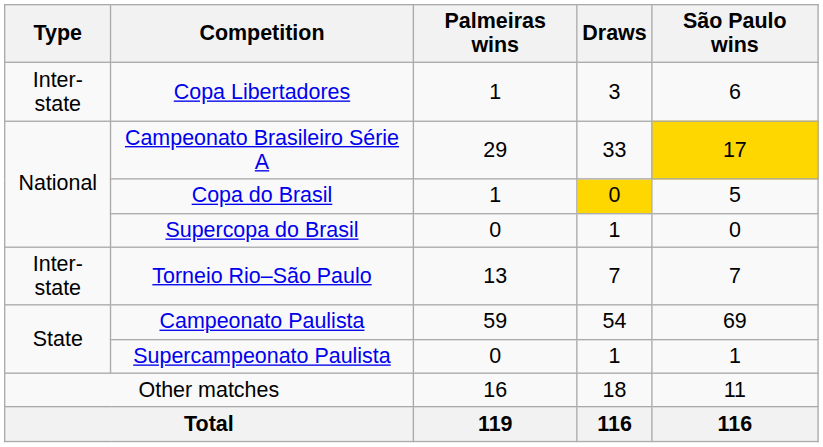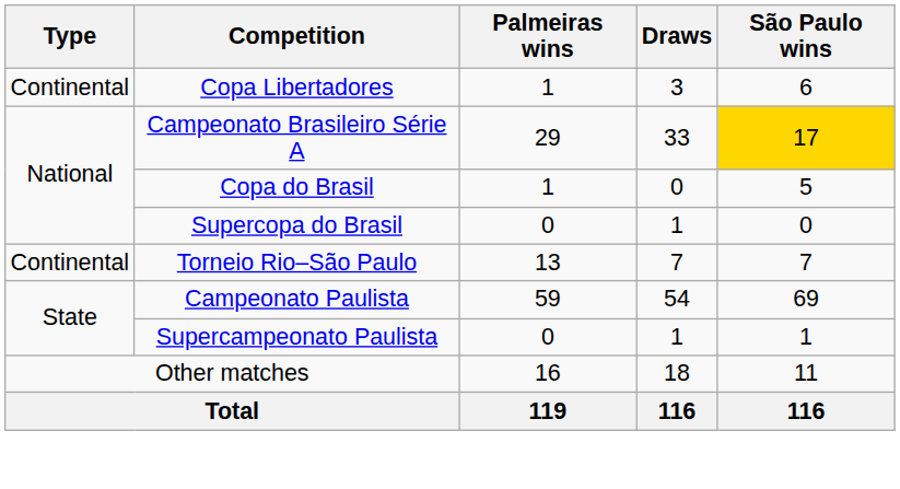Copa Libertadores | Type: Inter-state -> Continental
Copa do Brasil | Draws: gold background -> no background
Torneio Rio–São Paulo | Type: Inter-state -> Continental
